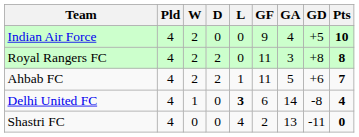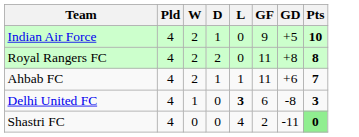- column: GA | 4 | 3 | 5 | 14 | 13
Indian Air Force | D: 0 -> 1
Ahbab FC | D: 2 -> 1
Delhi United FC | Pts: 4 -> 3
Shastri FC | Pts: no background -> lightgreen background
